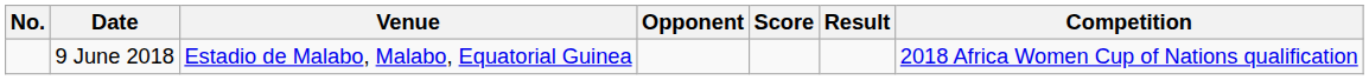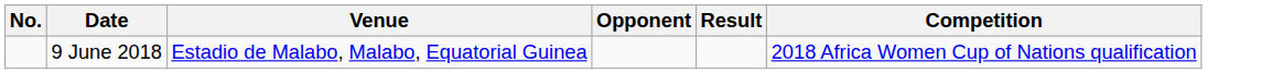- column: Score
